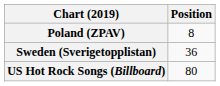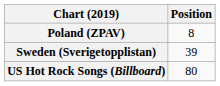Sweden (Sverigetopplistan) | Position: 36 -> 39
